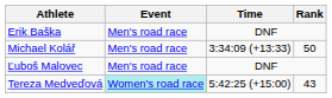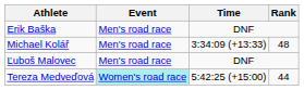Michael Kolář | Rank: 50 -> 48
Tereza Medveďová | Rank: 43 -> 44
